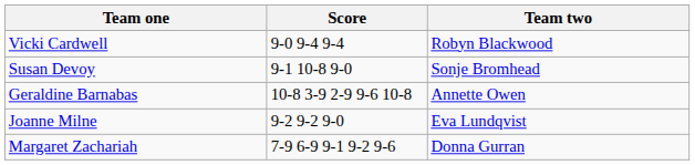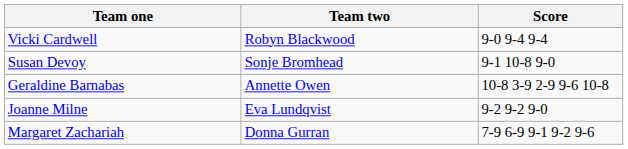columns swapped: Team two <-> Score
